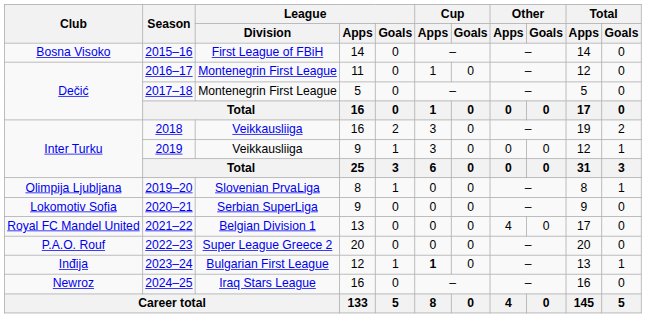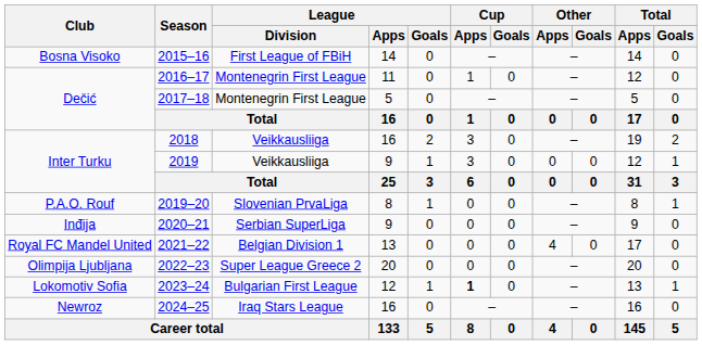2019–20 | Club: Olimpija Ljubljana -> P.A.O. Rouf
2020–21 | Club: Lokomotiv Sofia -> Inđija
2022–23 | Club: P.A.O. Rouf -> Olimpija Ljubljana
2023–24 | Club: Inđija -> Lokomotiv Sofia
